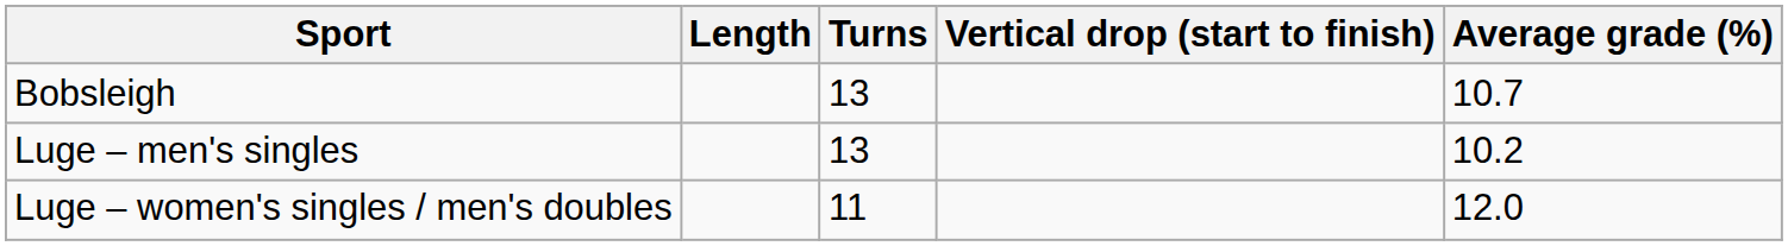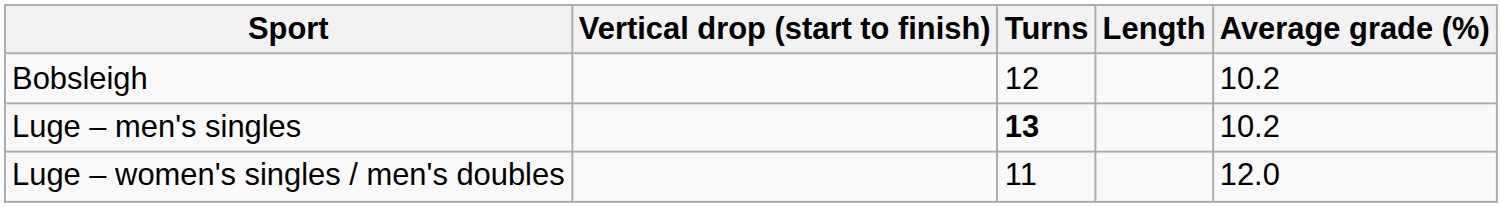columns swapped: Length <-> Vertical drop (start to finish)
Bobsleigh | Turns: 13 -> 12
Bobsleigh | Average grade (%): 10.7 -> 10.2
Luge – men's singles | Turns: normal -> bold
